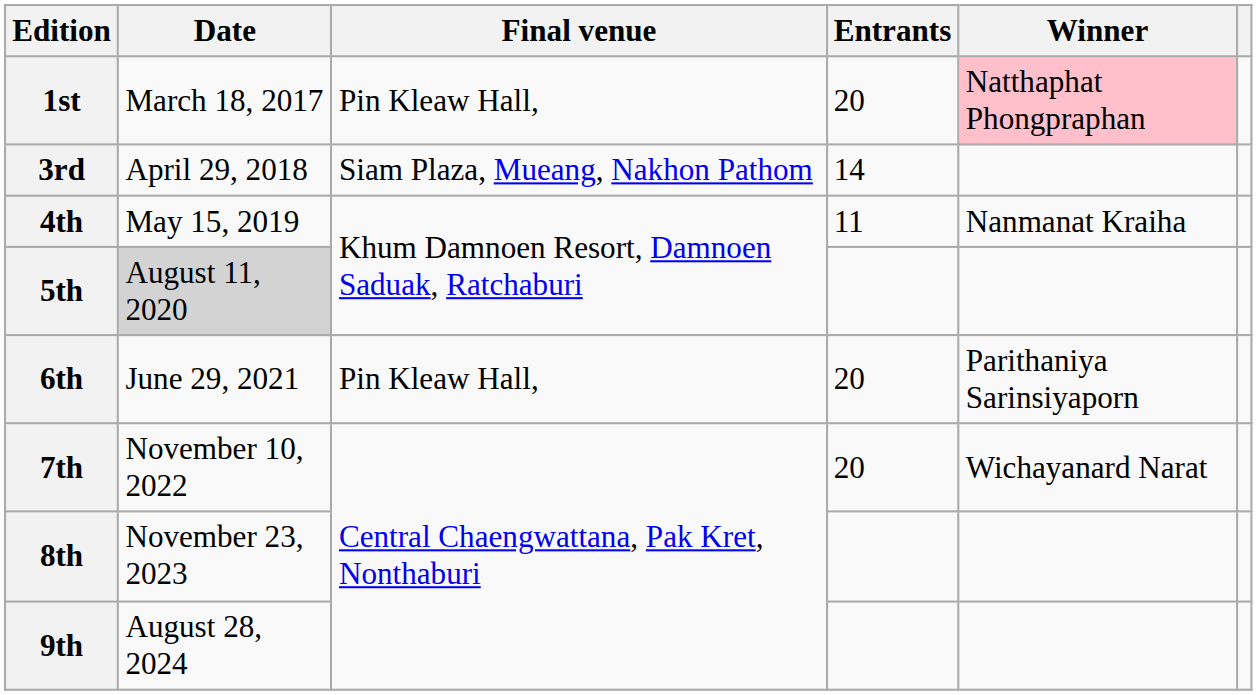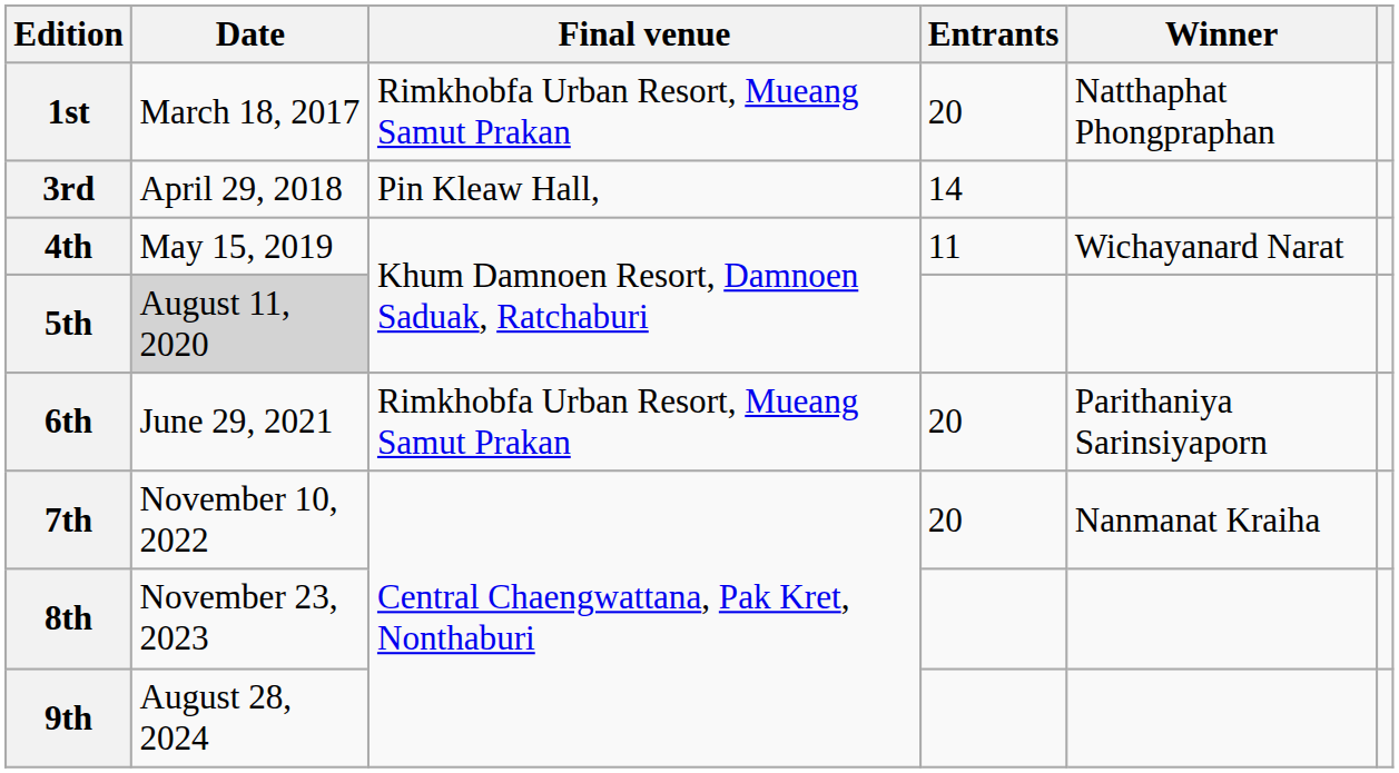1st | Final venue: Pin Kleaw Hall, -> Rimkhobfa Urban Resort, Mueang Samut Prakan
1st | Winner: pink background -> no background
3rd | Final venue: Siam Plaza, Mueang, Nakhon Pathom -> Pin Kleaw Hall,
4th | Winner: Nanmanat Kraiha -> Wichayanard Narat
6th | Final venue: Pin Kleaw Hall, -> Rimkhobfa Urban Resort, Mueang Samut Prakan
7th | Winner: Wichayanard Narat -> Nanmanat Kraiha
